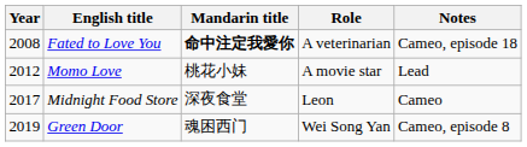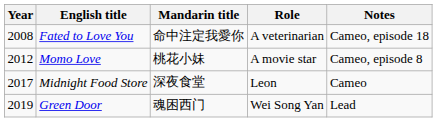Fated to Love You | Mandarin title: bold -> normal
Momo Love | Notes: Lead -> Cameo, episode 8
Green Door | Notes: Cameo, episode 8 -> Lead
